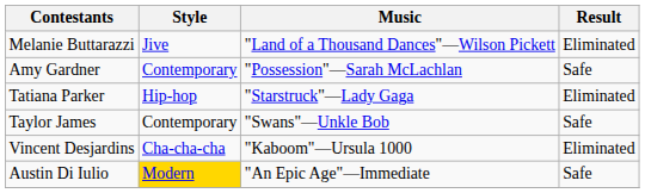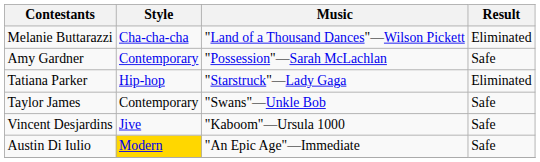Melanie Buttarazzi | Style: Jive -> Cha-cha-cha
Vincent Desjardins | Style: Cha-cha-cha -> Jive
Vincent Desjardins | Result: Eliminated -> Safe
